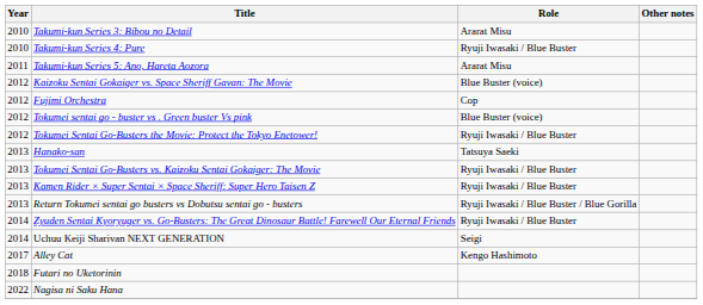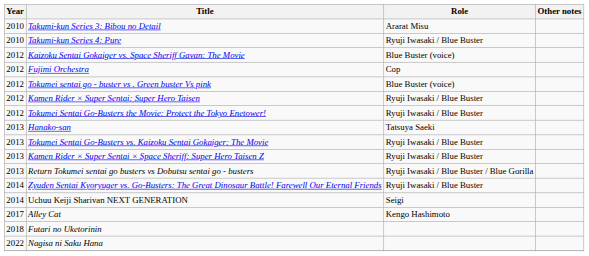- row: 2011 | Takumi-kun Series 5: Ano, Hareta Aozora | Ararat Misu
+ row: 2012 | Kamen Rider × Super Sentai: Super Hero Taisen | Ryuji Iwasaki / Blue Buster
